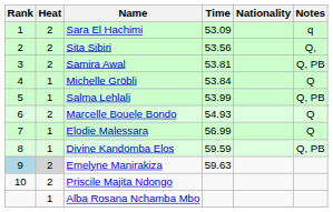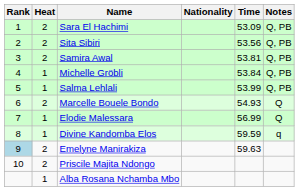columns swapped: Nationality <-> Time
Sara El Hachimi | Notes: q -> Q, PB
Sita Sibiri | Notes: Q, -> Q, PB
Michelle Gröbli | Notes: Q -> Q, PB
Divine Kandomba Elos | Notes: Q, PB -> q
Emelyne Manirakiza | Heat: lightgrey background -> no background
